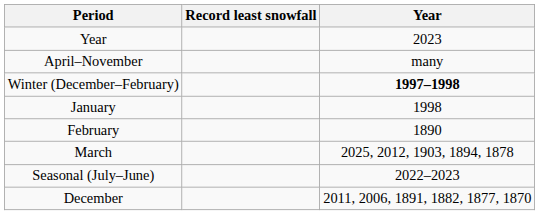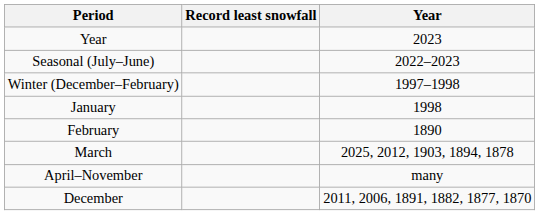rows swapped: Seasonal (July–June) <-> April–November
Winter (December–February) | Year: bold -> normal
